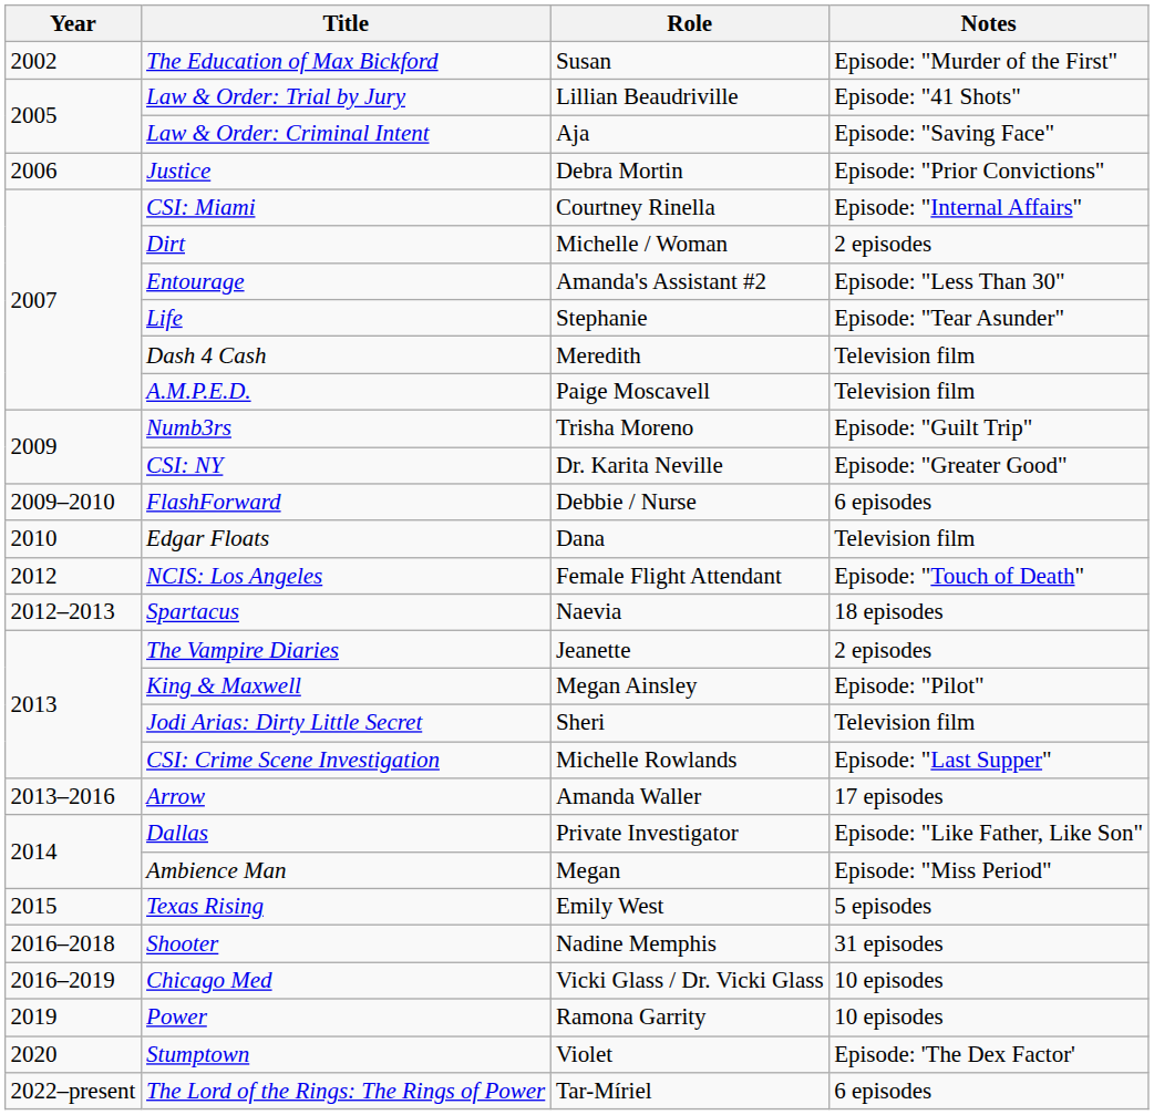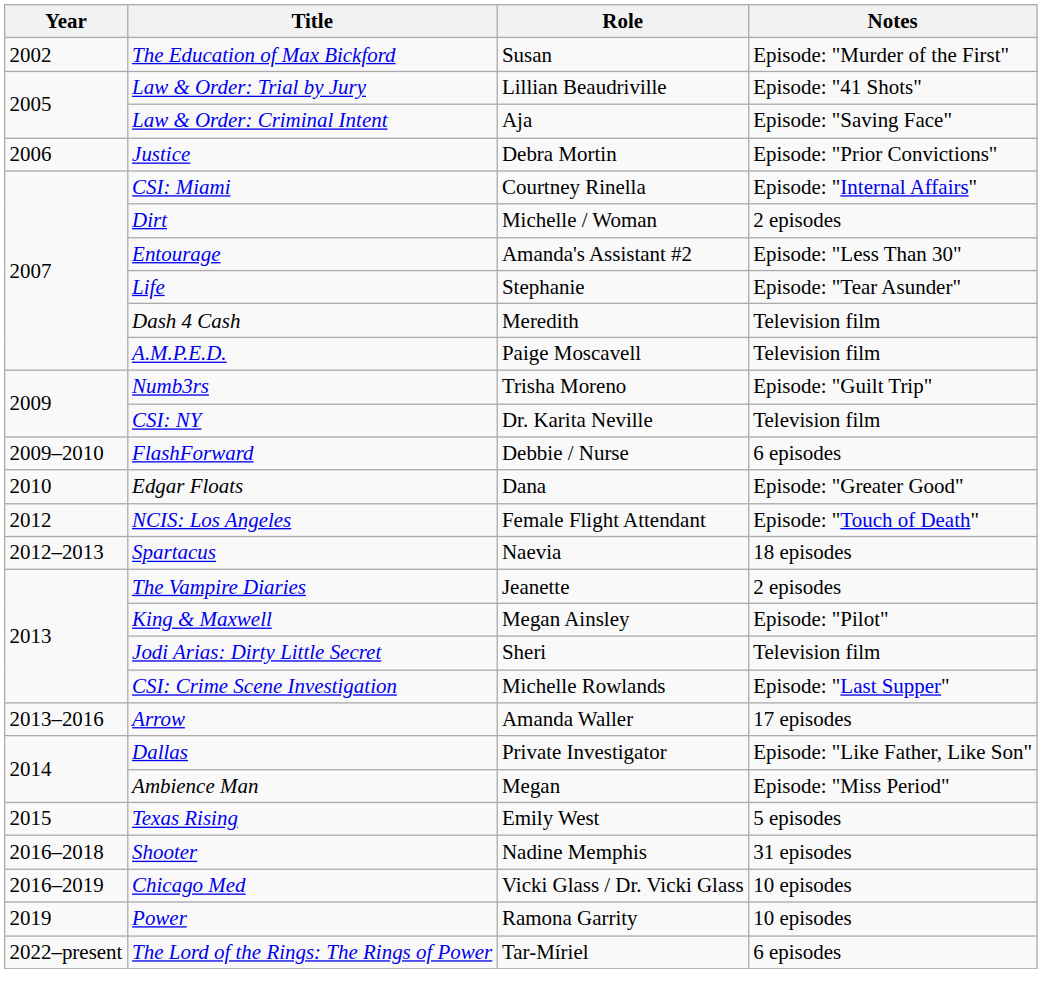CSI: NY | Notes: Episode: "Greater Good" -> Television film
Edgar Floats | Notes: Television film -> Episode: "Greater Good"
- row: 2020 | Stumptown | Violet | Episode: 'The Dex Factor'
